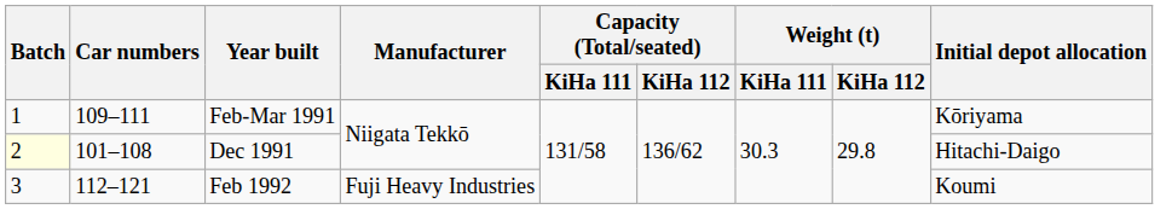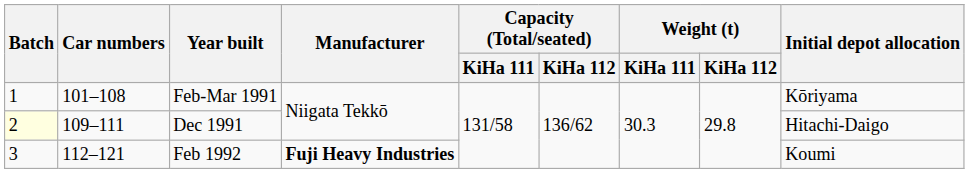Feb-Mar 1991 | Car numbers: 109–111 -> 101–108
Dec 1991 | Car numbers: 101–108 -> 109–111
Feb 1992 | Manufacturer: normal -> bold
